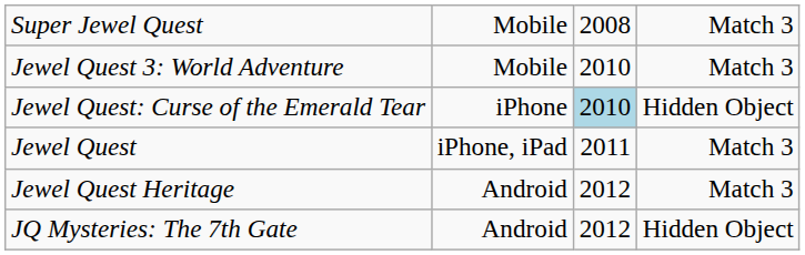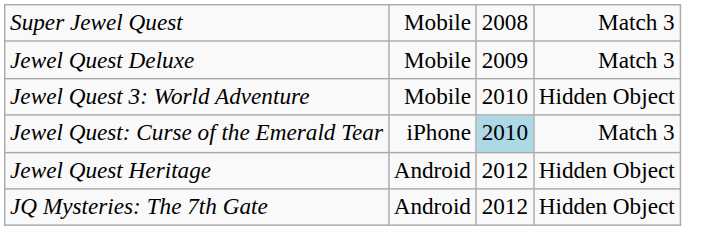+ row: Jewel Quest Deluxe | Mobile | 2009 | Match 3
Jewel Quest 3: World Adventure | column 4: Match 3 -> Hidden Object
Jewel Quest: Curse of the Emerald Tear | column 4: Hidden Object -> Match 3
- row: Jewel Quest | iPhone, iPad | 2011 | Match 3
Jewel Quest Heritage | column 4: Match 3 -> Hidden Object
